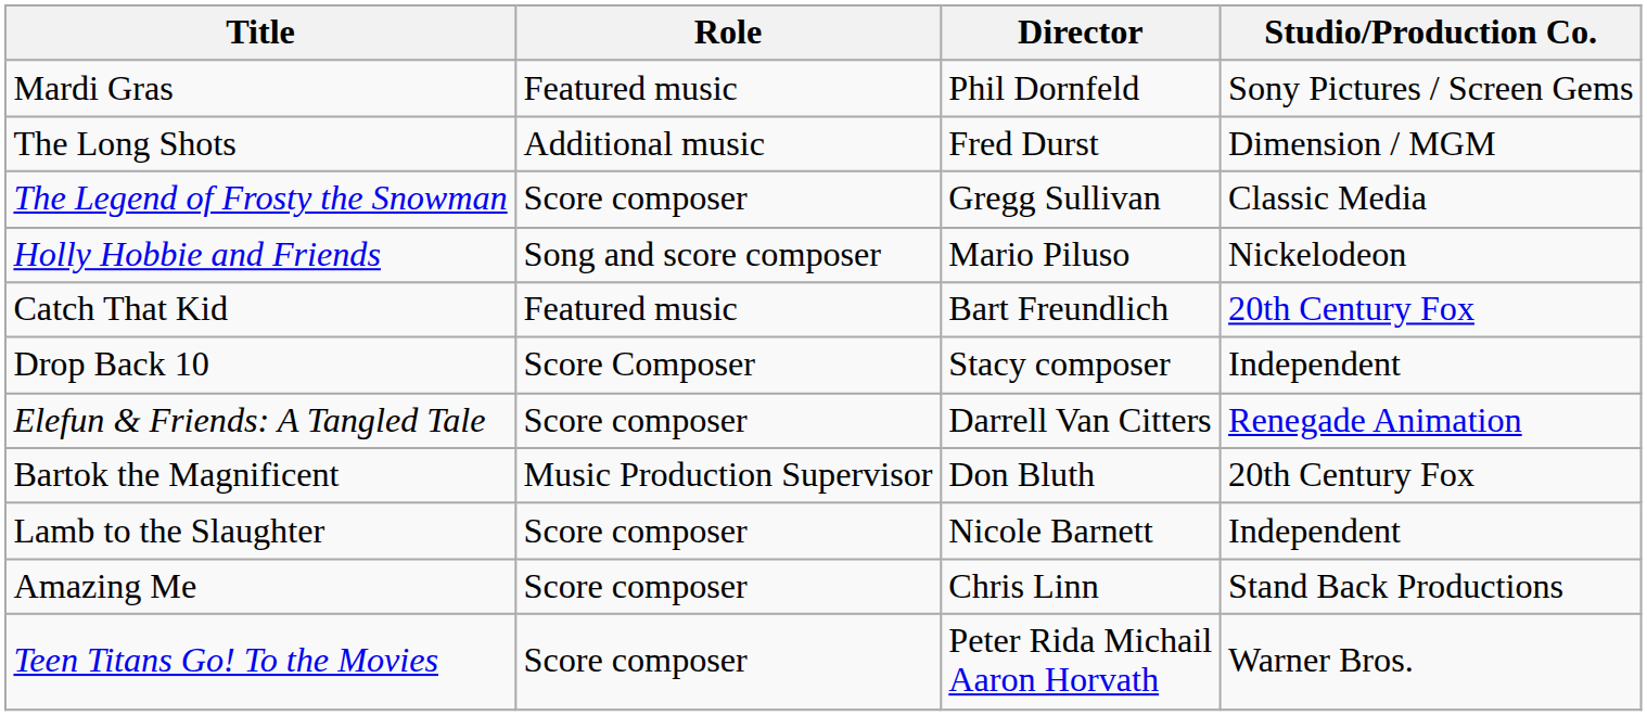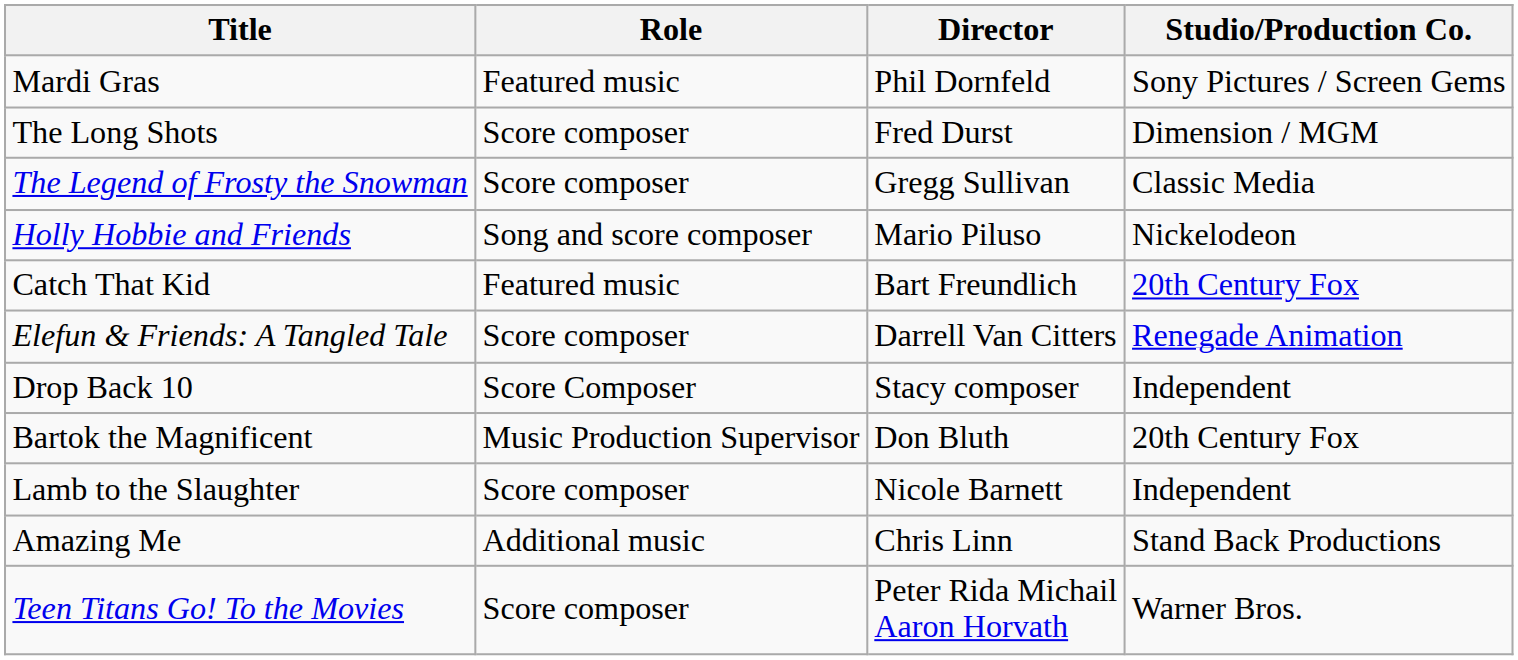The Long Shots | Role: Additional music -> Score composer
rows swapped: Drop Back 10 <-> Elefun & Friends: A Tangled Tale
Amazing Me | Role: Score composer -> Additional music
